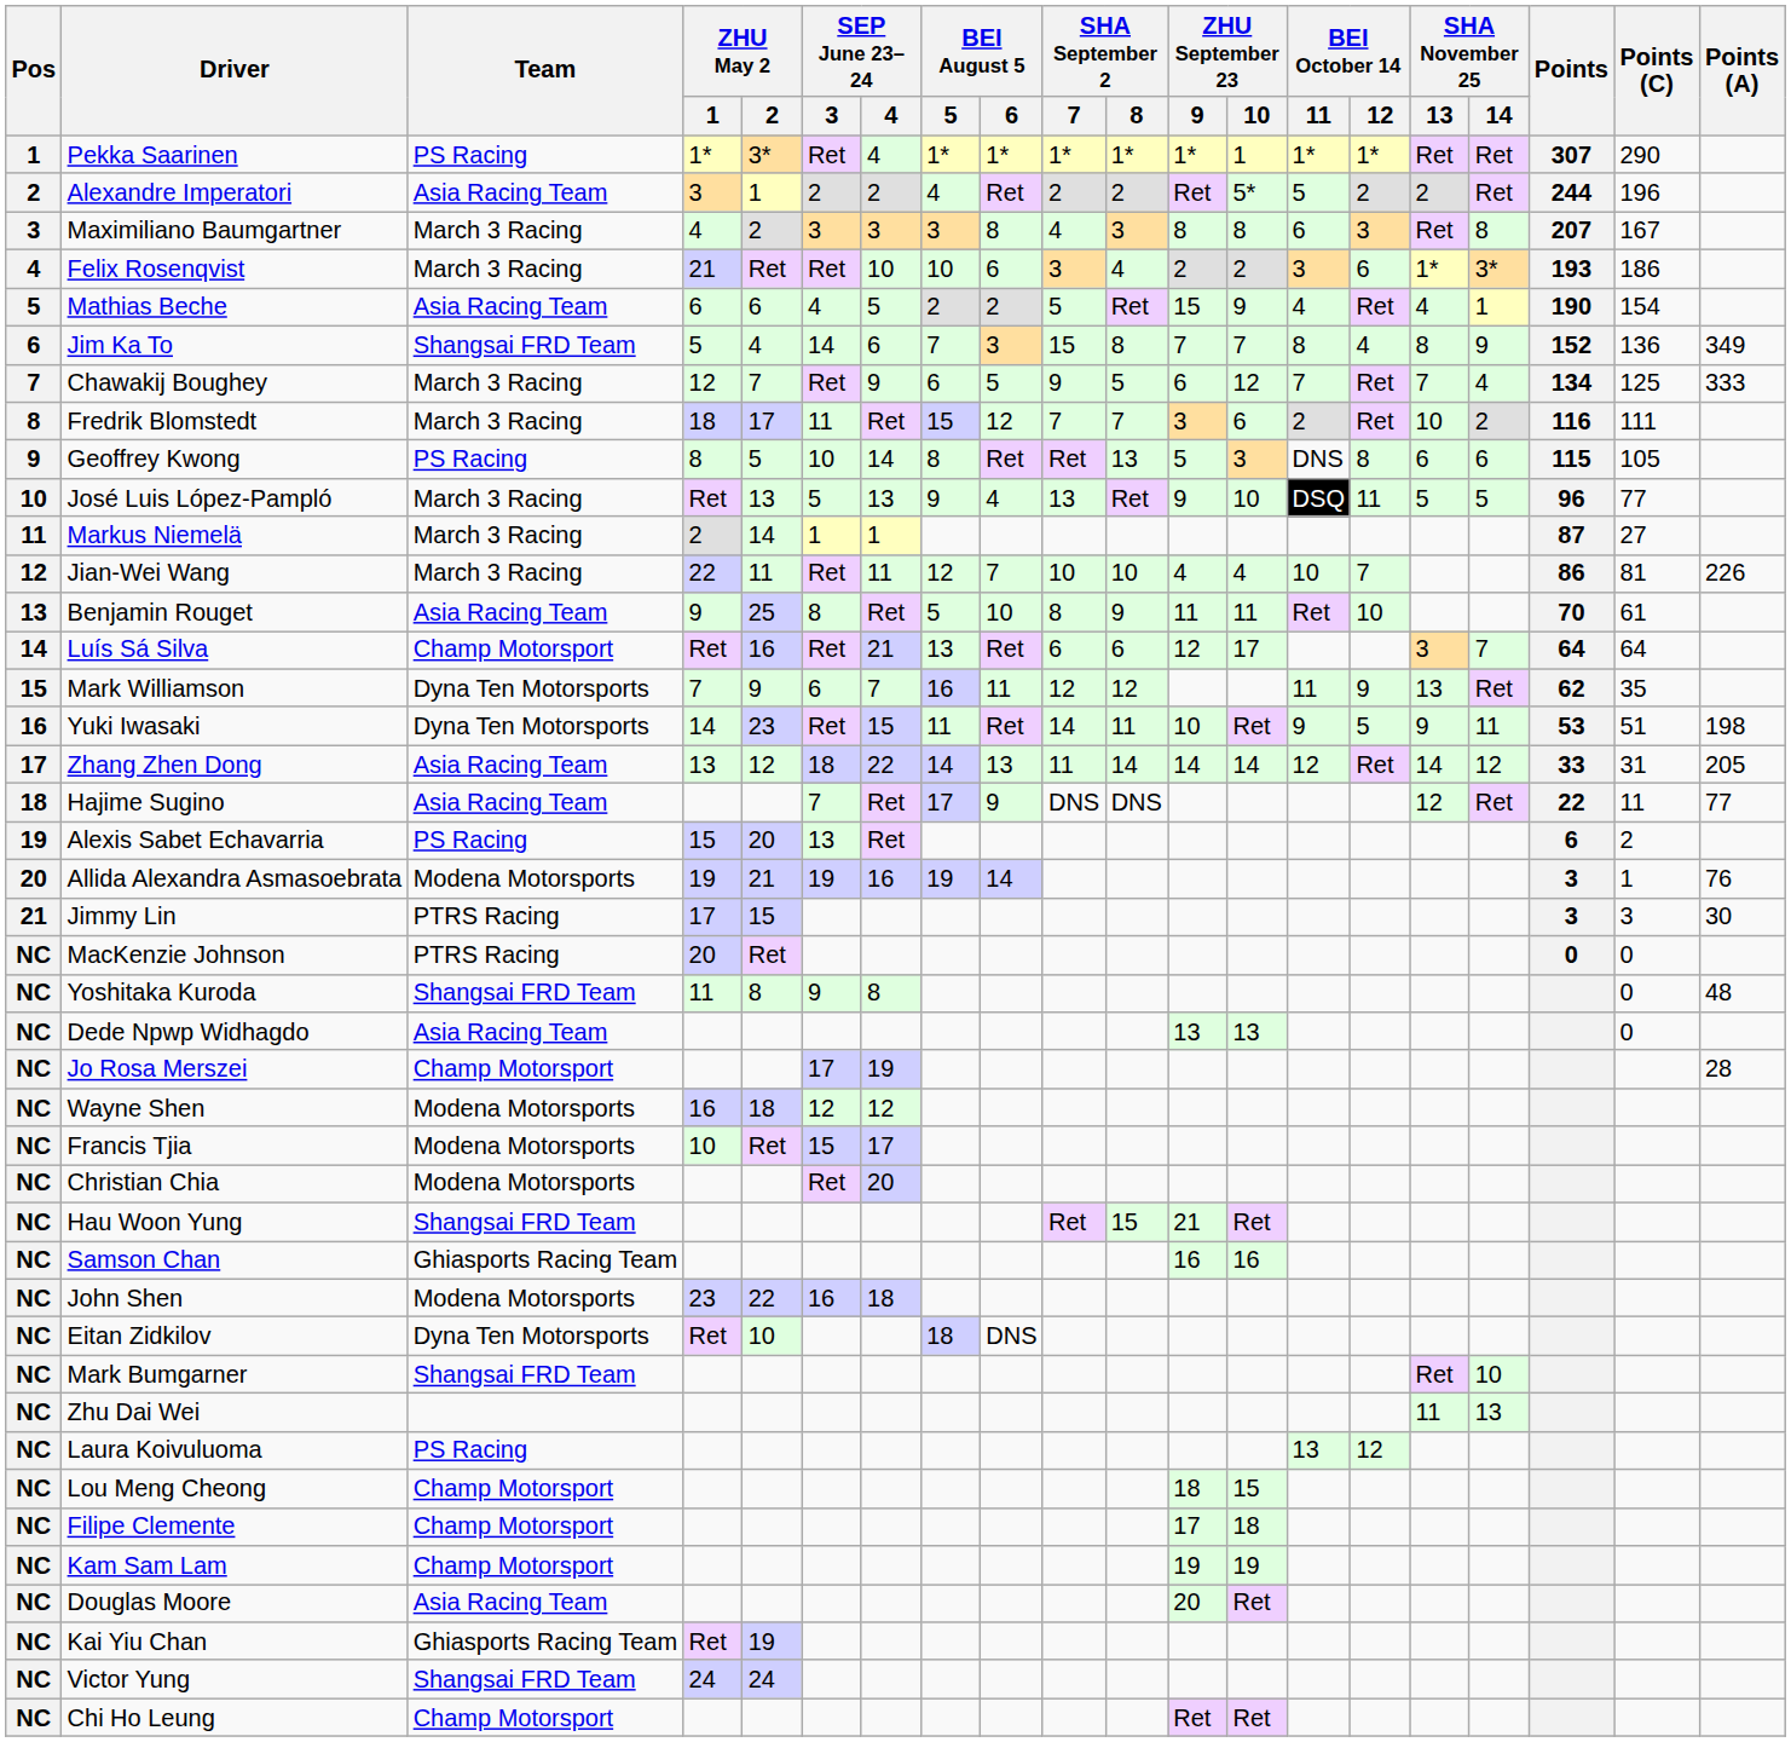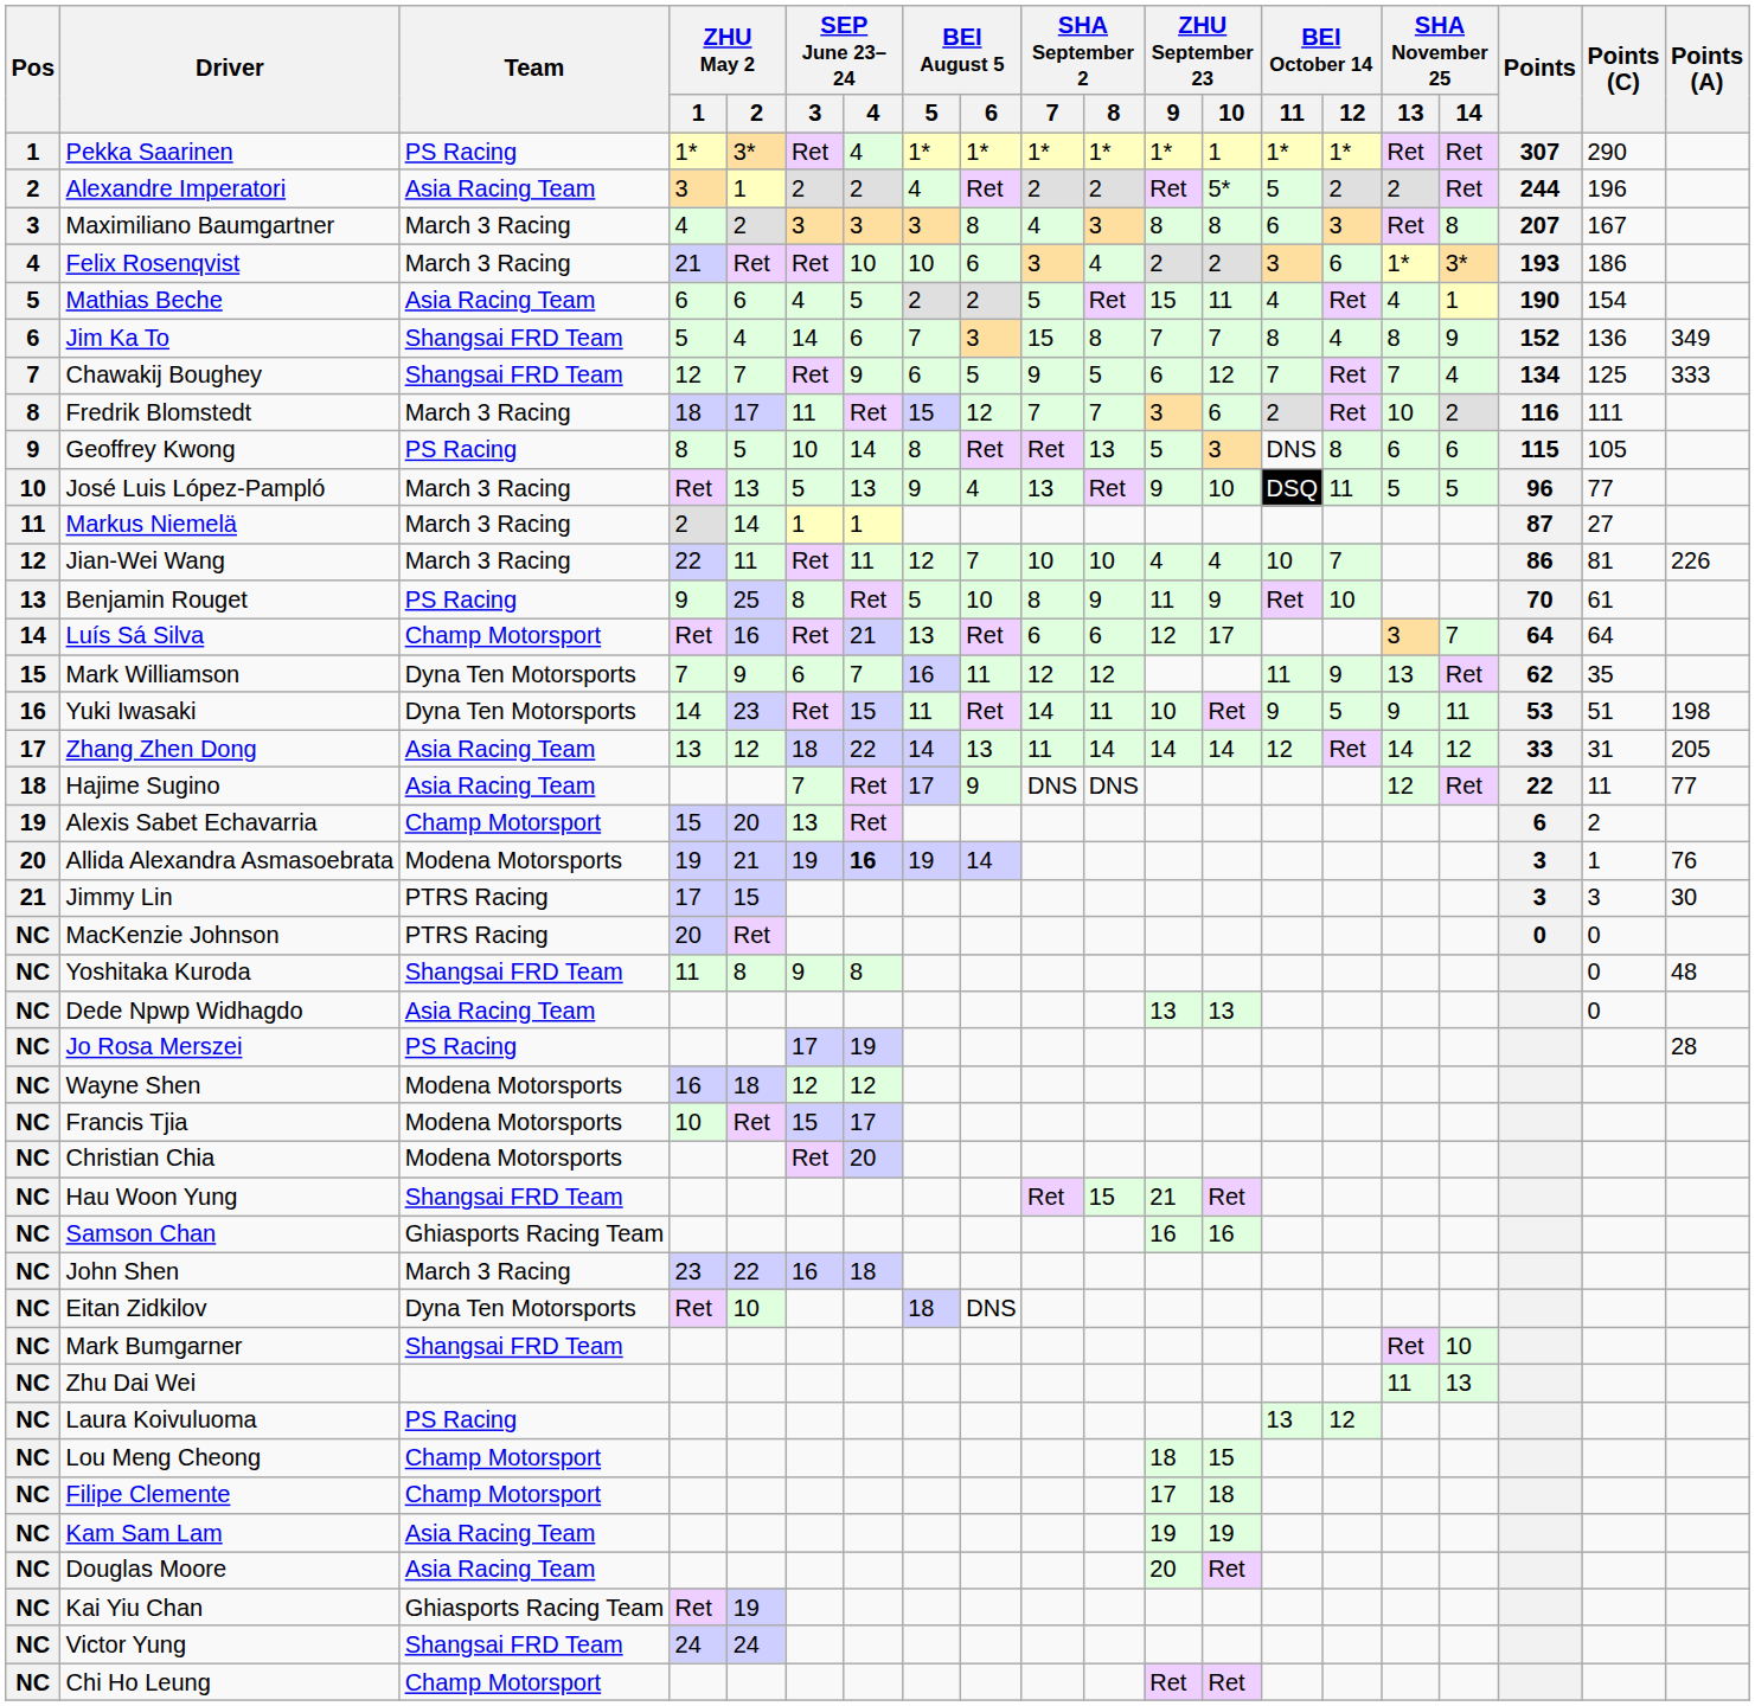Mathias Beche | ZHU September 23 / 10: 9 -> 11
Chawakij Boughey | Team: March 3 Racing -> Shangsai FRD Team
Benjamin Rouget | Team: Asia Racing Team -> PS Racing
Benjamin Rouget | ZHU September 23 / 10: 11 -> 9
Alexis Sabet Echavarria | Team: PS Racing -> Champ Motorsport
Allida Alexandra Asmasoebrata | SEP June 23–24 / 4: normal -> bold
Jo Rosa Merszei | Team: Champ Motorsport -> PS Racing
John Shen | Team: Modena Motorsports -> March 3 Racing
Kam Sam Lam | Team: Champ Motorsport -> Asia Racing Team
